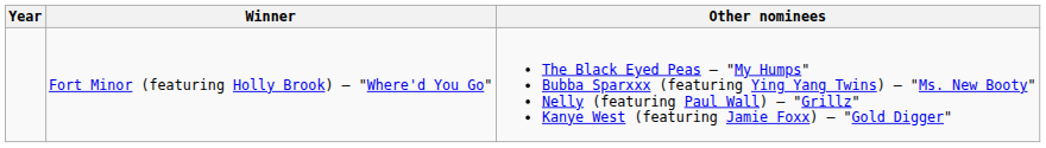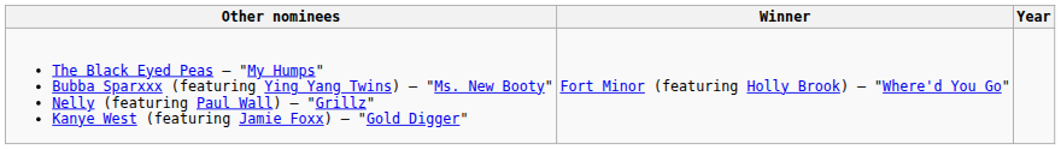columns swapped: Year <-> Other nominees
